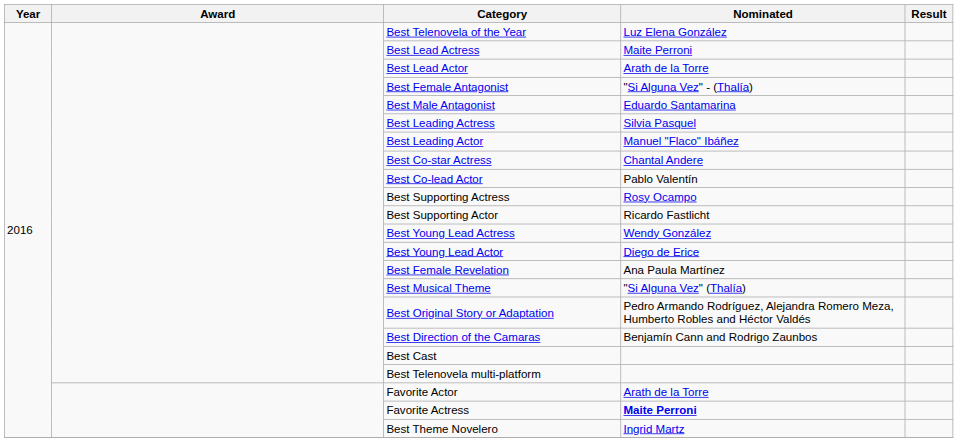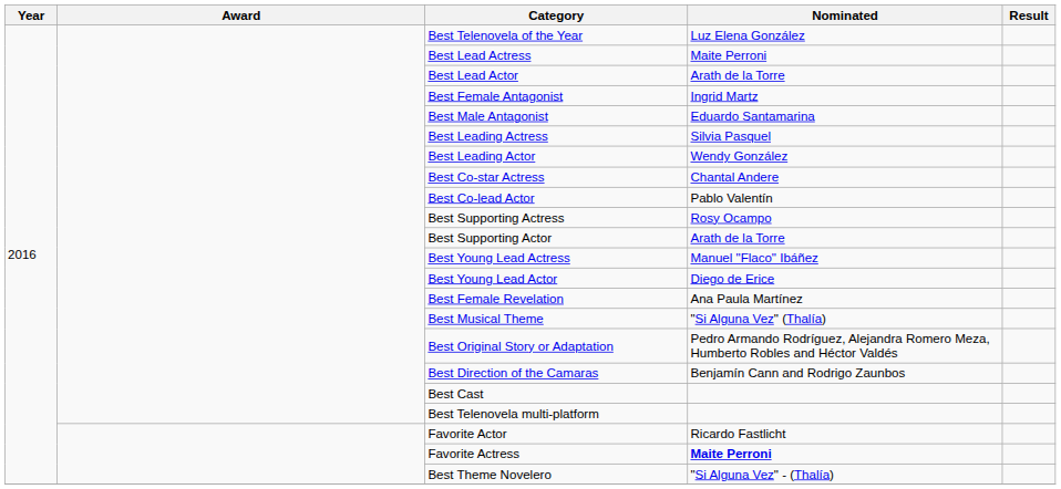Best Female Antagonist | Nominated: "Si Alguna Vez" - (Thalía) -> Ingrid Martz
Best Leading Actor | Nominated: Manuel "Flaco" Ibáñez -> Wendy González
Best Supporting Actor | Nominated: Ricardo Fastlicht -> Arath de la Torre
Best Young Lead Actress | Nominated: Wendy González -> Manuel "Flaco" Ibáñez
Favorite Actor | Nominated: Arath de la Torre -> Ricardo Fastlicht
Best Theme Novelero | Nominated: Ingrid Martz -> "Si Alguna Vez" - (Thalía)
